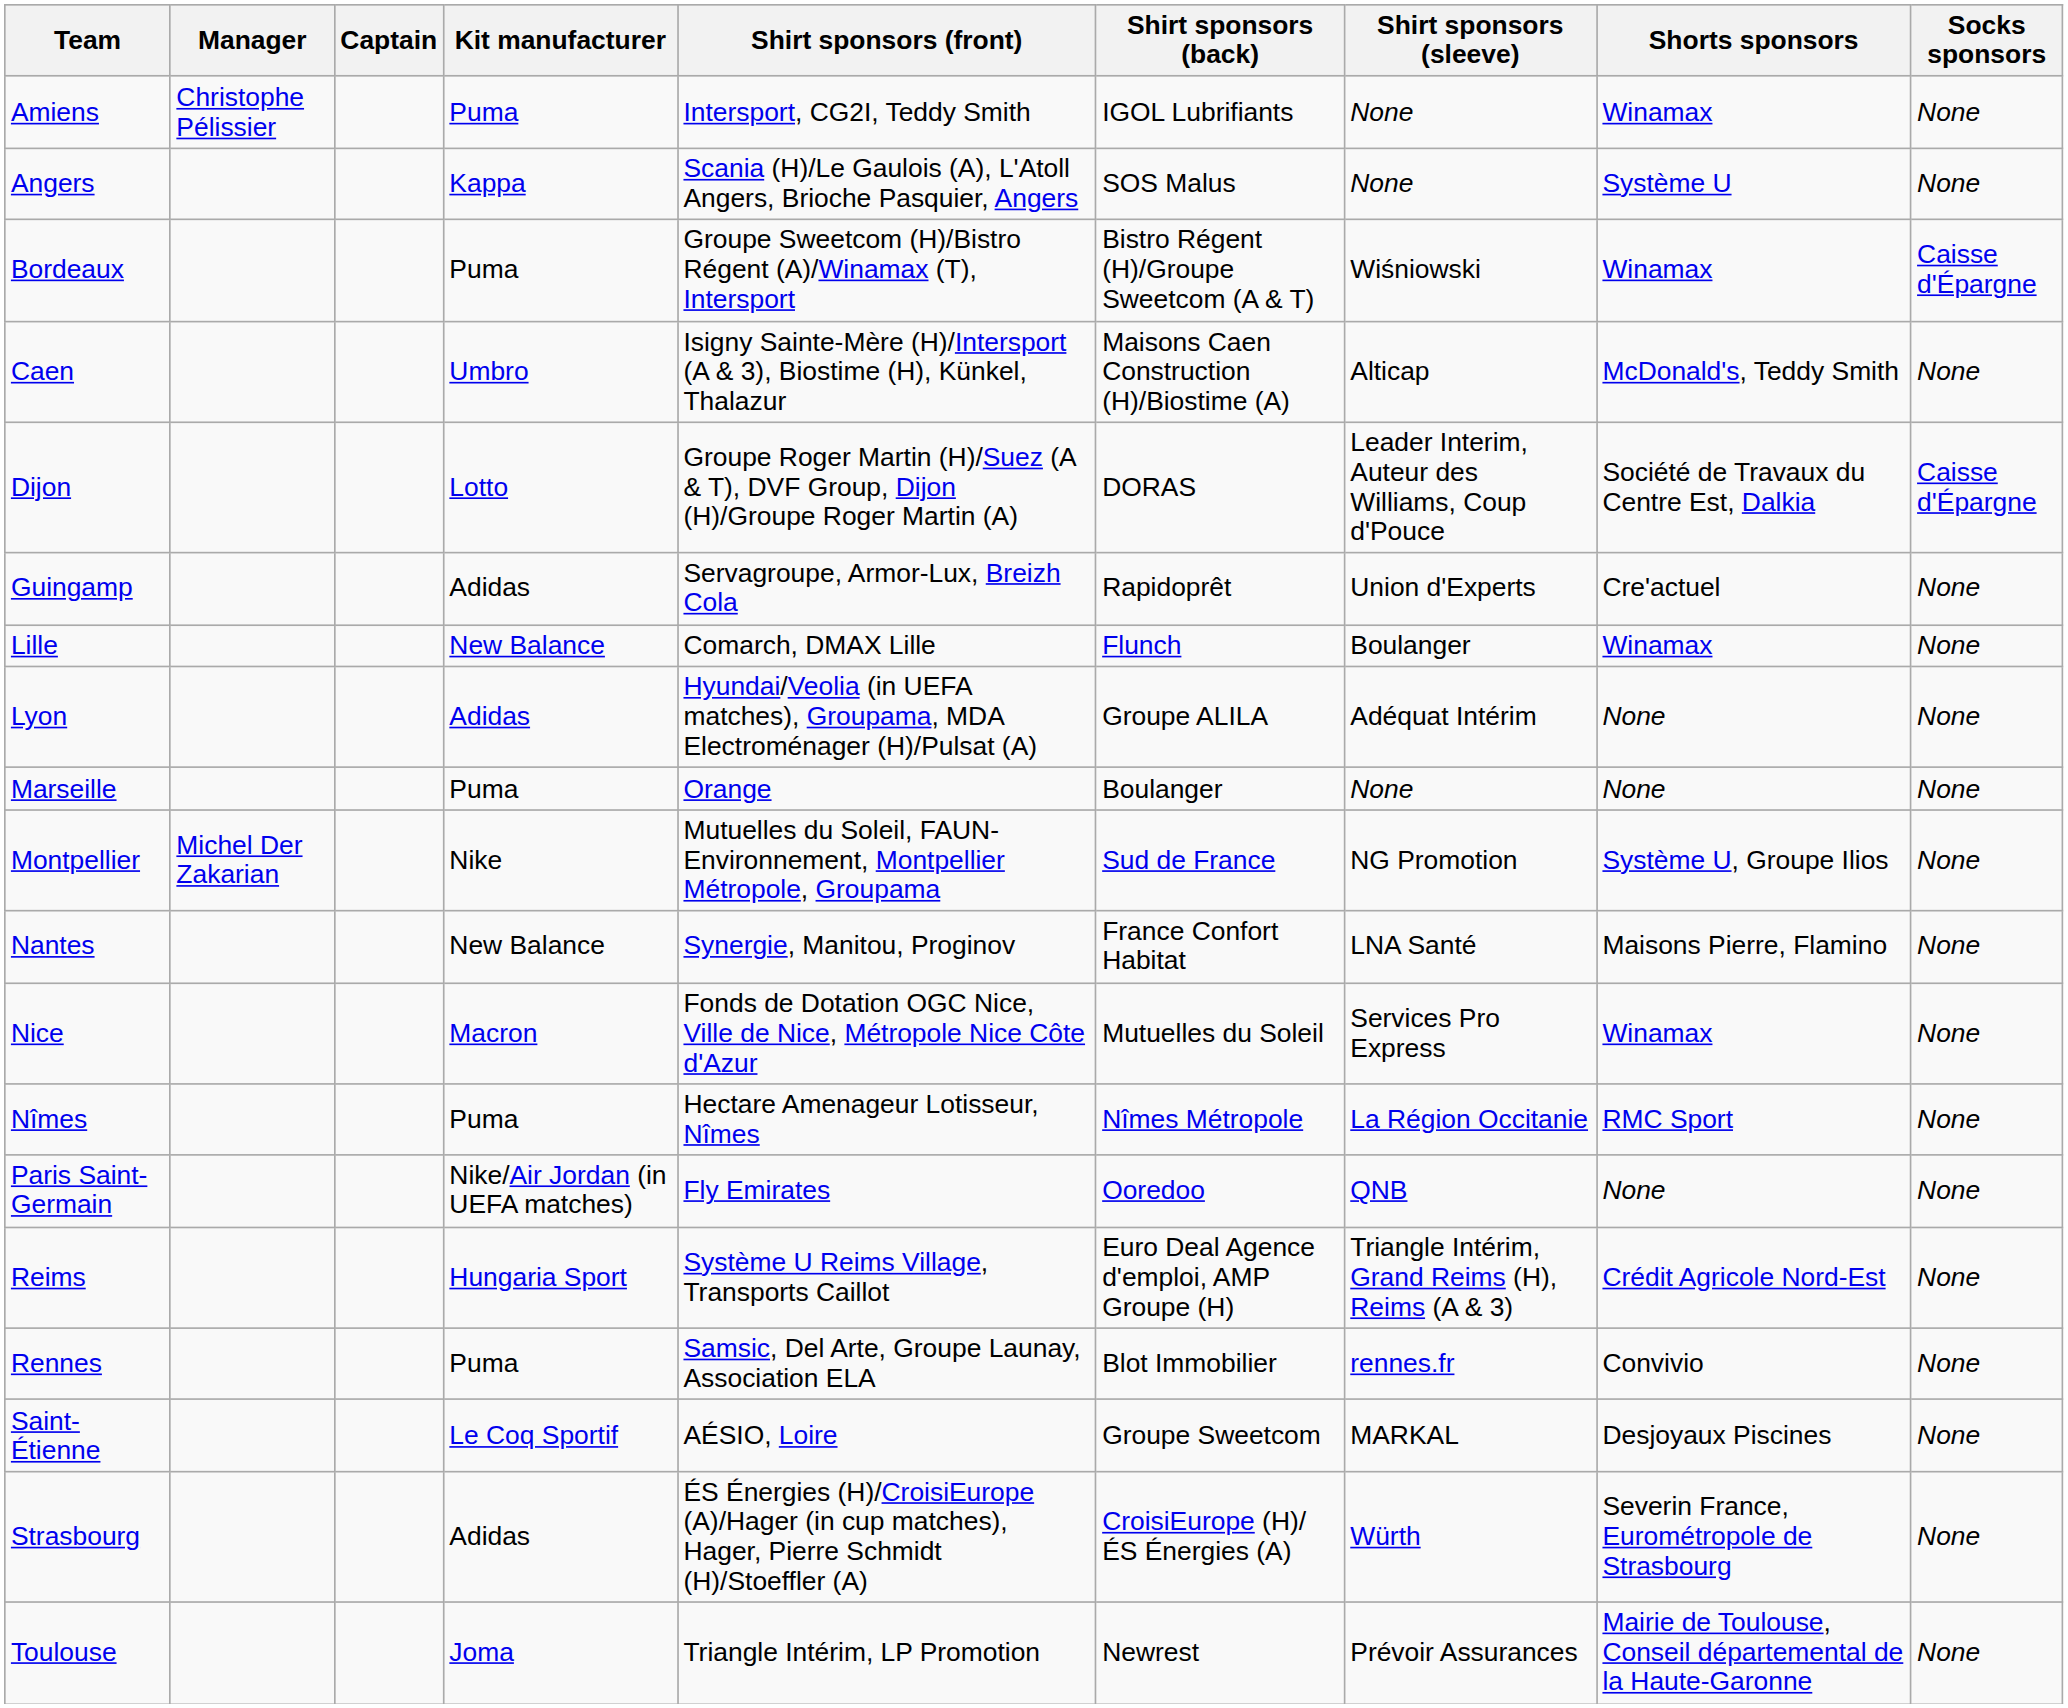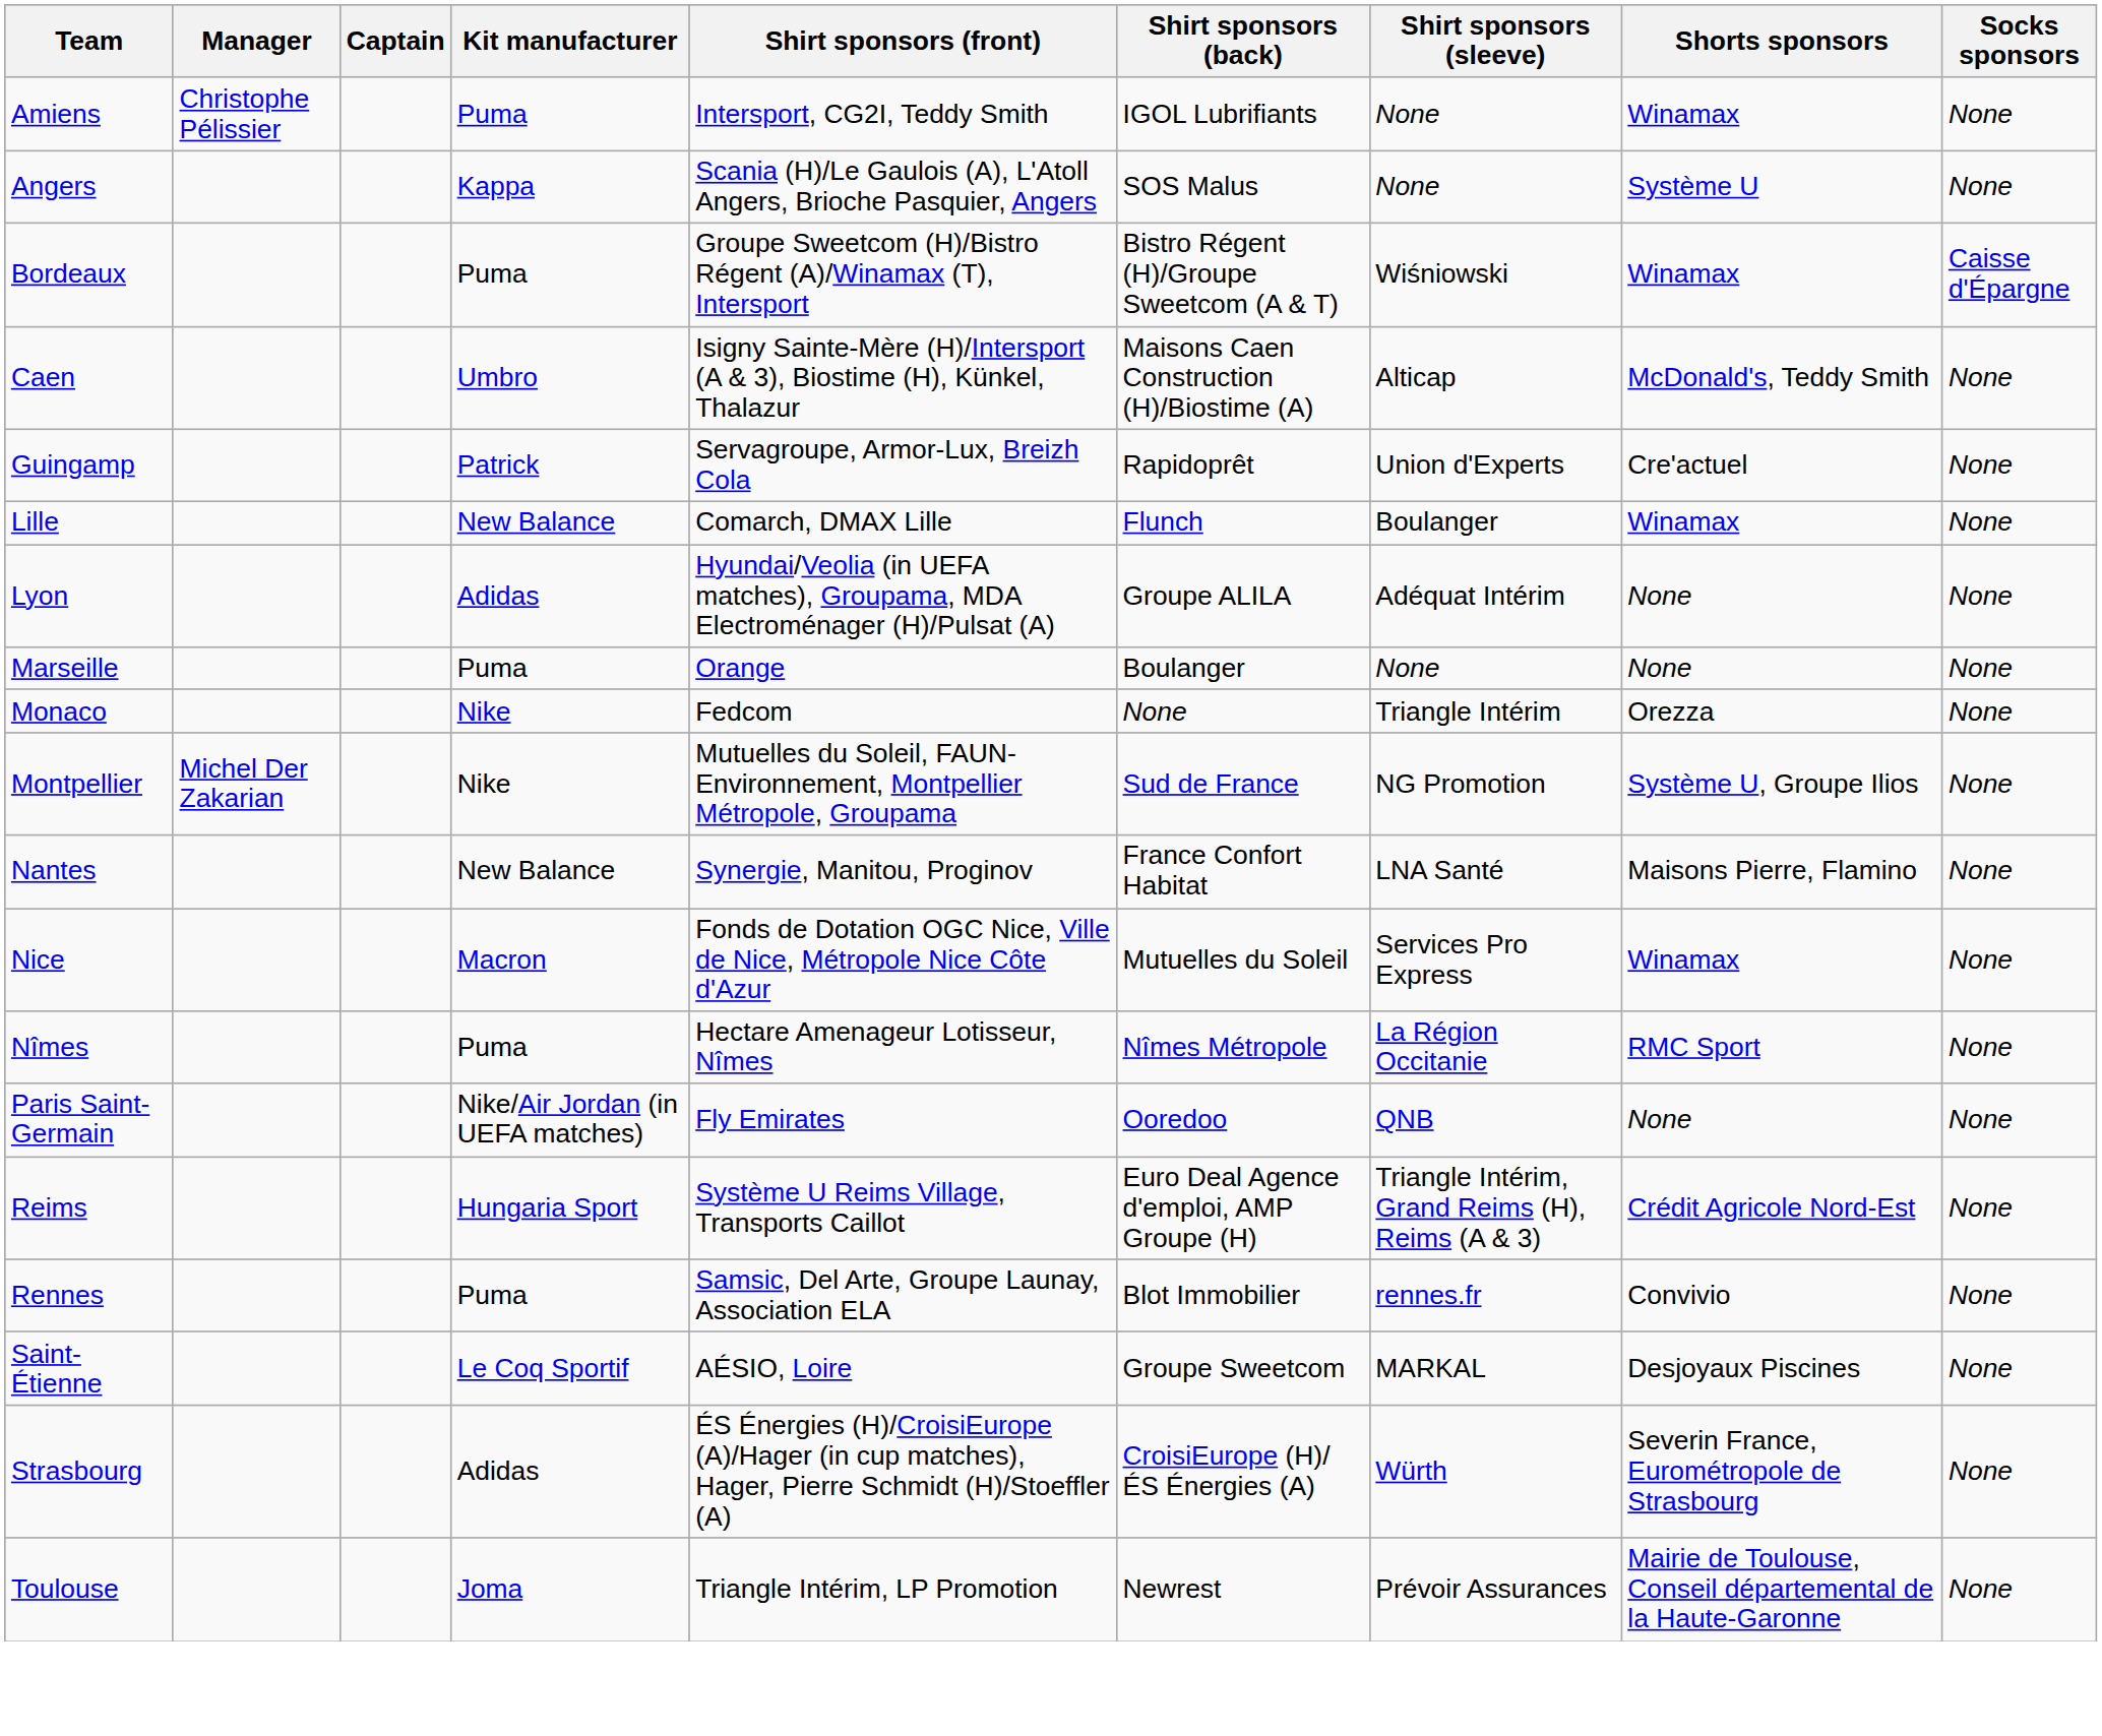- row: Dijon | Lotto | Groupe Roger Martin (H)/Suez (A & T), DVF Group, Dijon (H)/Groupe Roger Martin (A) | DORAS | Leader Interim, Auteur des Williams, Coup d'Pouce | Société de Travaux du Centre Est, Dalkia | Caisse d'Épargne
Guingamp | Kit manufacturer: Adidas -> Patrick
+ row: Monaco | Nike | Fedcom | None | Triangle Intérim | Orezza | None
